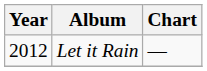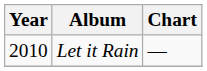Let it Rain | Year: 2012 -> 2010
